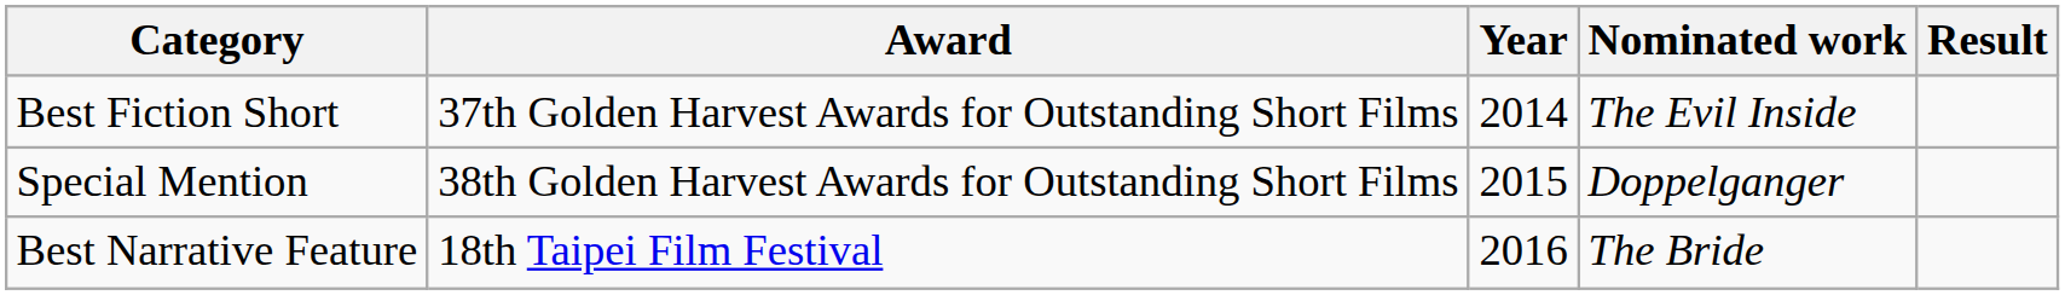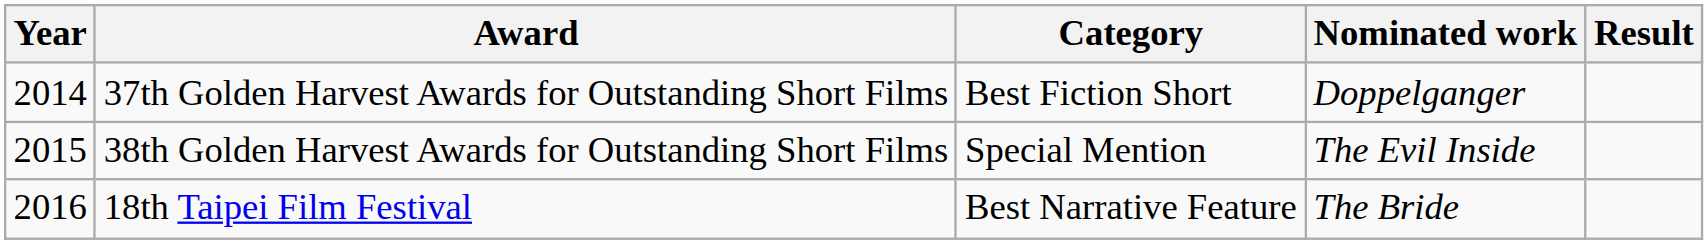columns swapped: Year <-> Category
37th Golden Harvest Awards for Outstanding Short Films | Nominated work: The Evil Inside -> Doppelganger
38th Golden Harvest Awards for Outstanding Short Films | Nominated work: Doppelganger -> The Evil Inside
